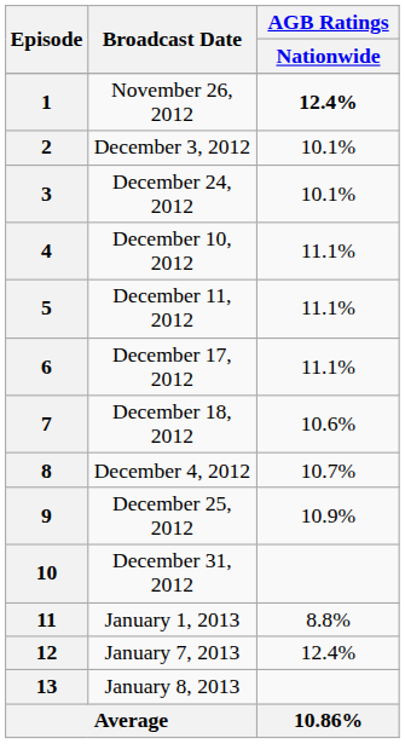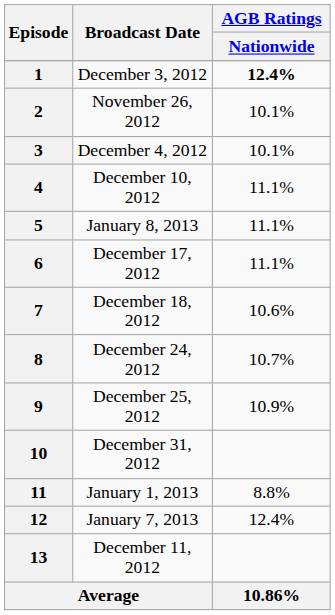1 | Broadcast Date: November 26, 2012 -> December 3, 2012
2 | Broadcast Date: December 3, 2012 -> November 26, 2012
3 | Broadcast Date: December 24, 2012 -> December 4, 2012
5 | Broadcast Date: December 11, 2012 -> January 8, 2013
8 | Broadcast Date: December 4, 2012 -> December 24, 2012
13 | Broadcast Date: January 8, 2013 -> December 11, 2012
